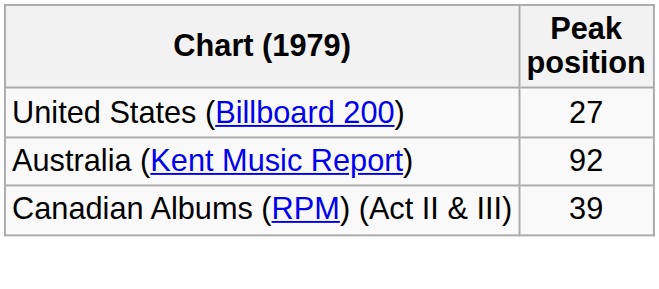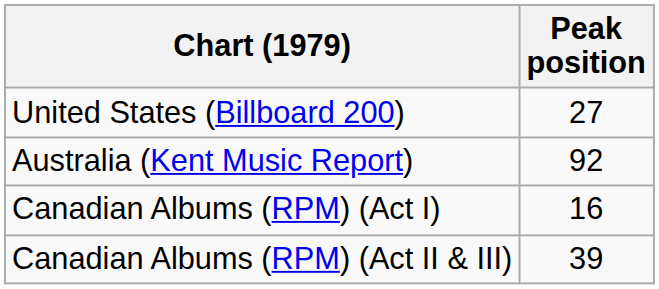+ row: Canadian Albums (RPM) (Act I) | 16
